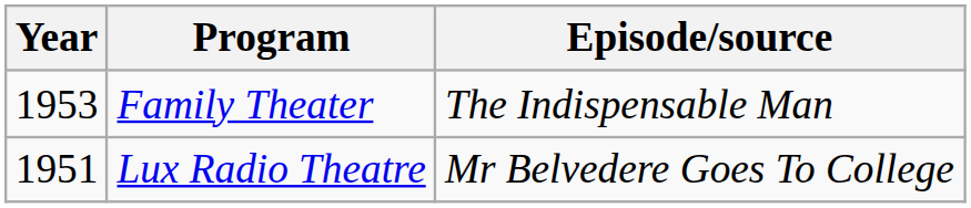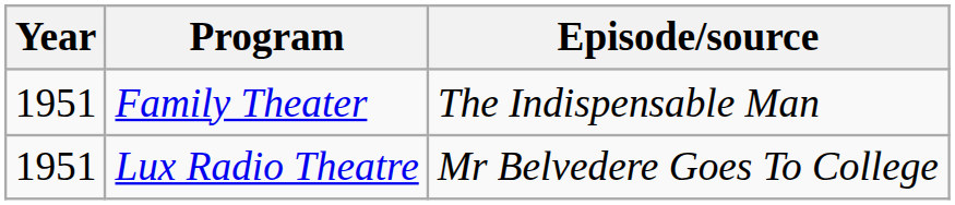Family Theater | Year: 1953 -> 1951
